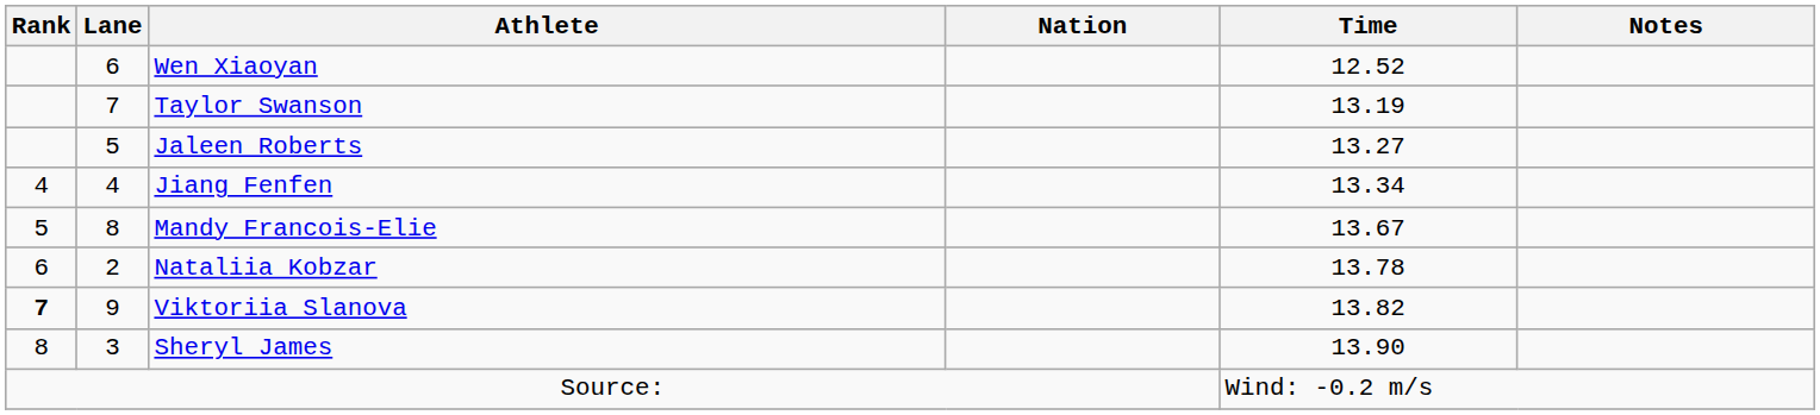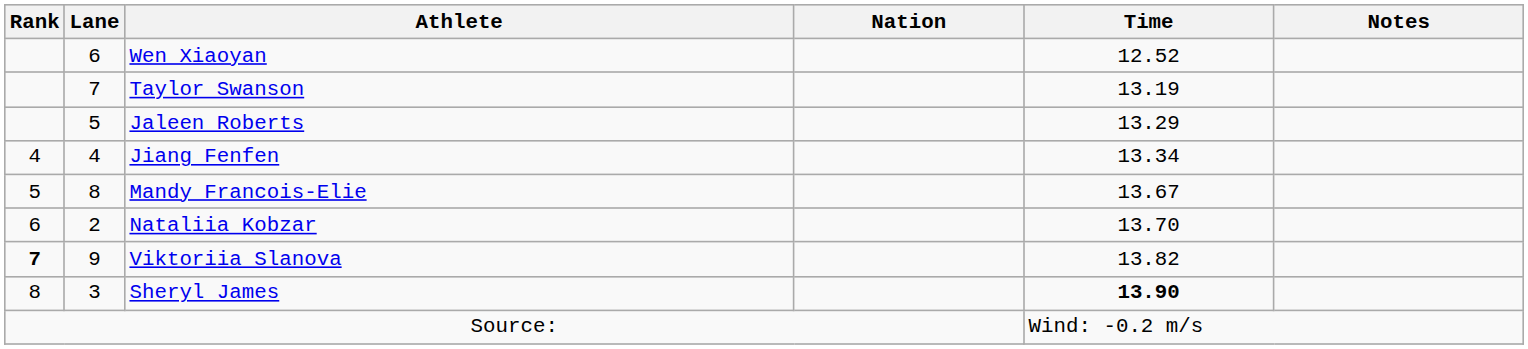Jaleen Roberts | Time: 13.27 -> 13.29
Nataliia Kobzar | Time: 13.78 -> 13.70
Sheryl James | Time: normal -> bold
